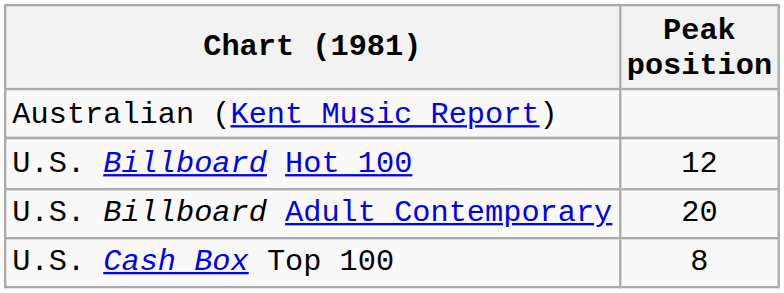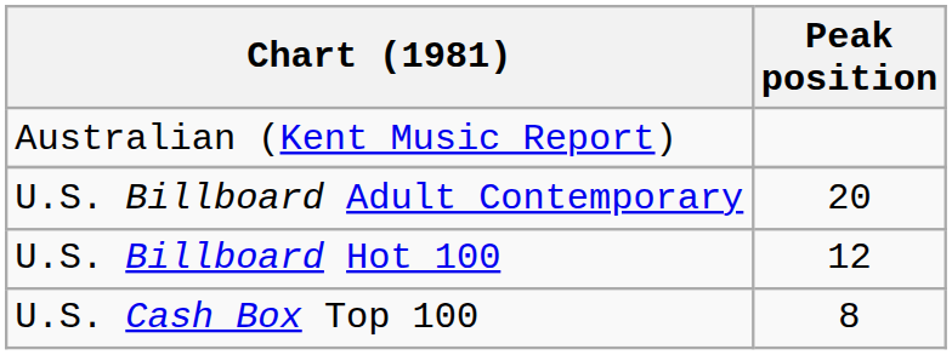rows swapped: U.S. Billboard Hot 100 <-> U.S. Billboard Adult Contemporary
